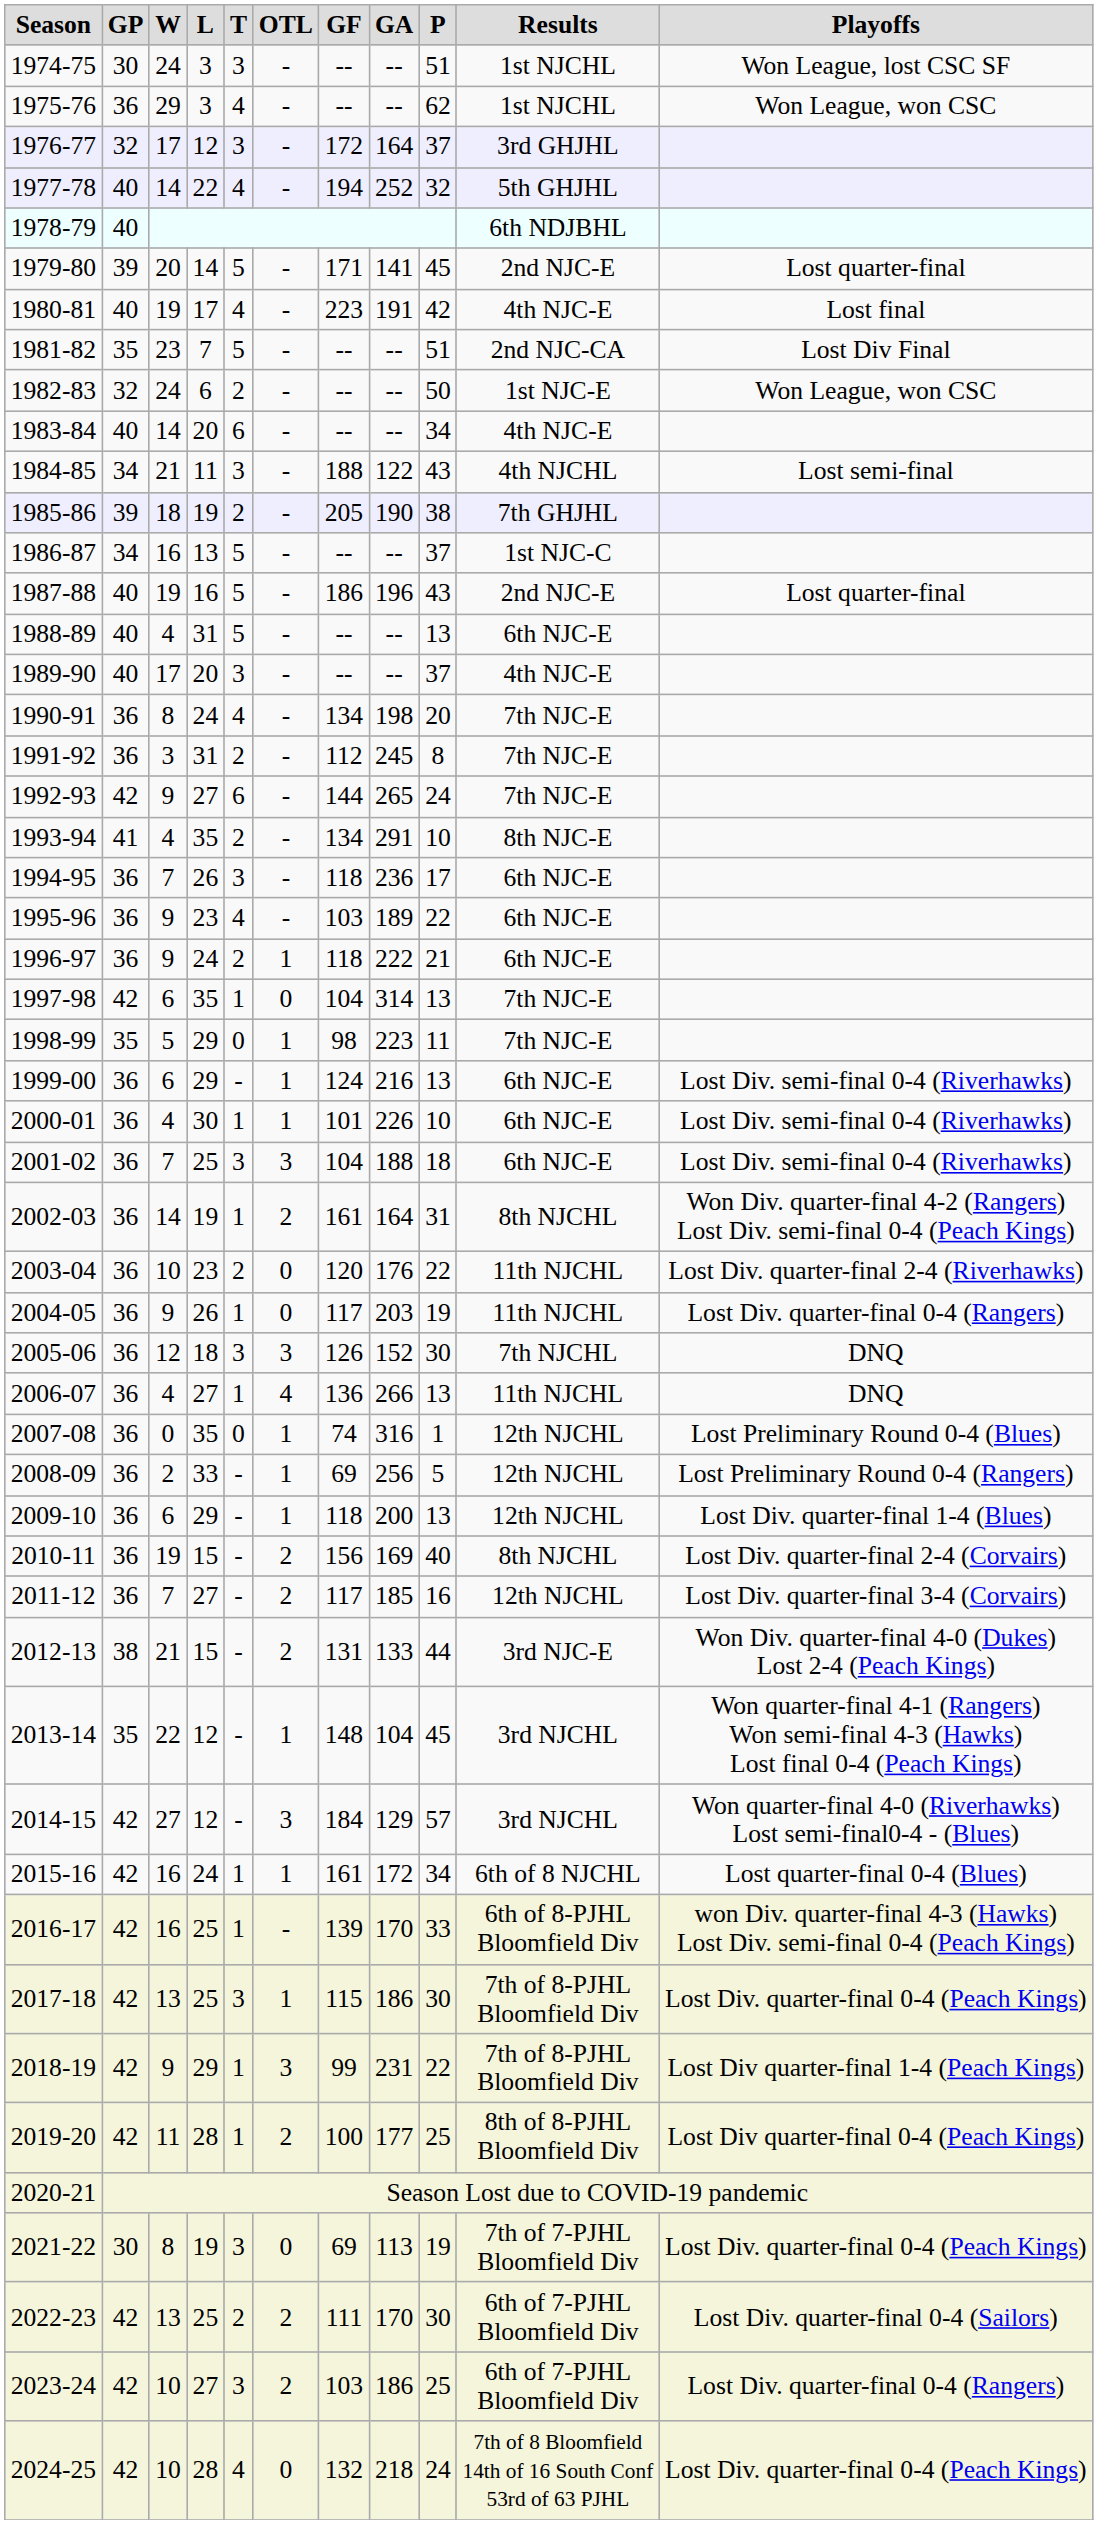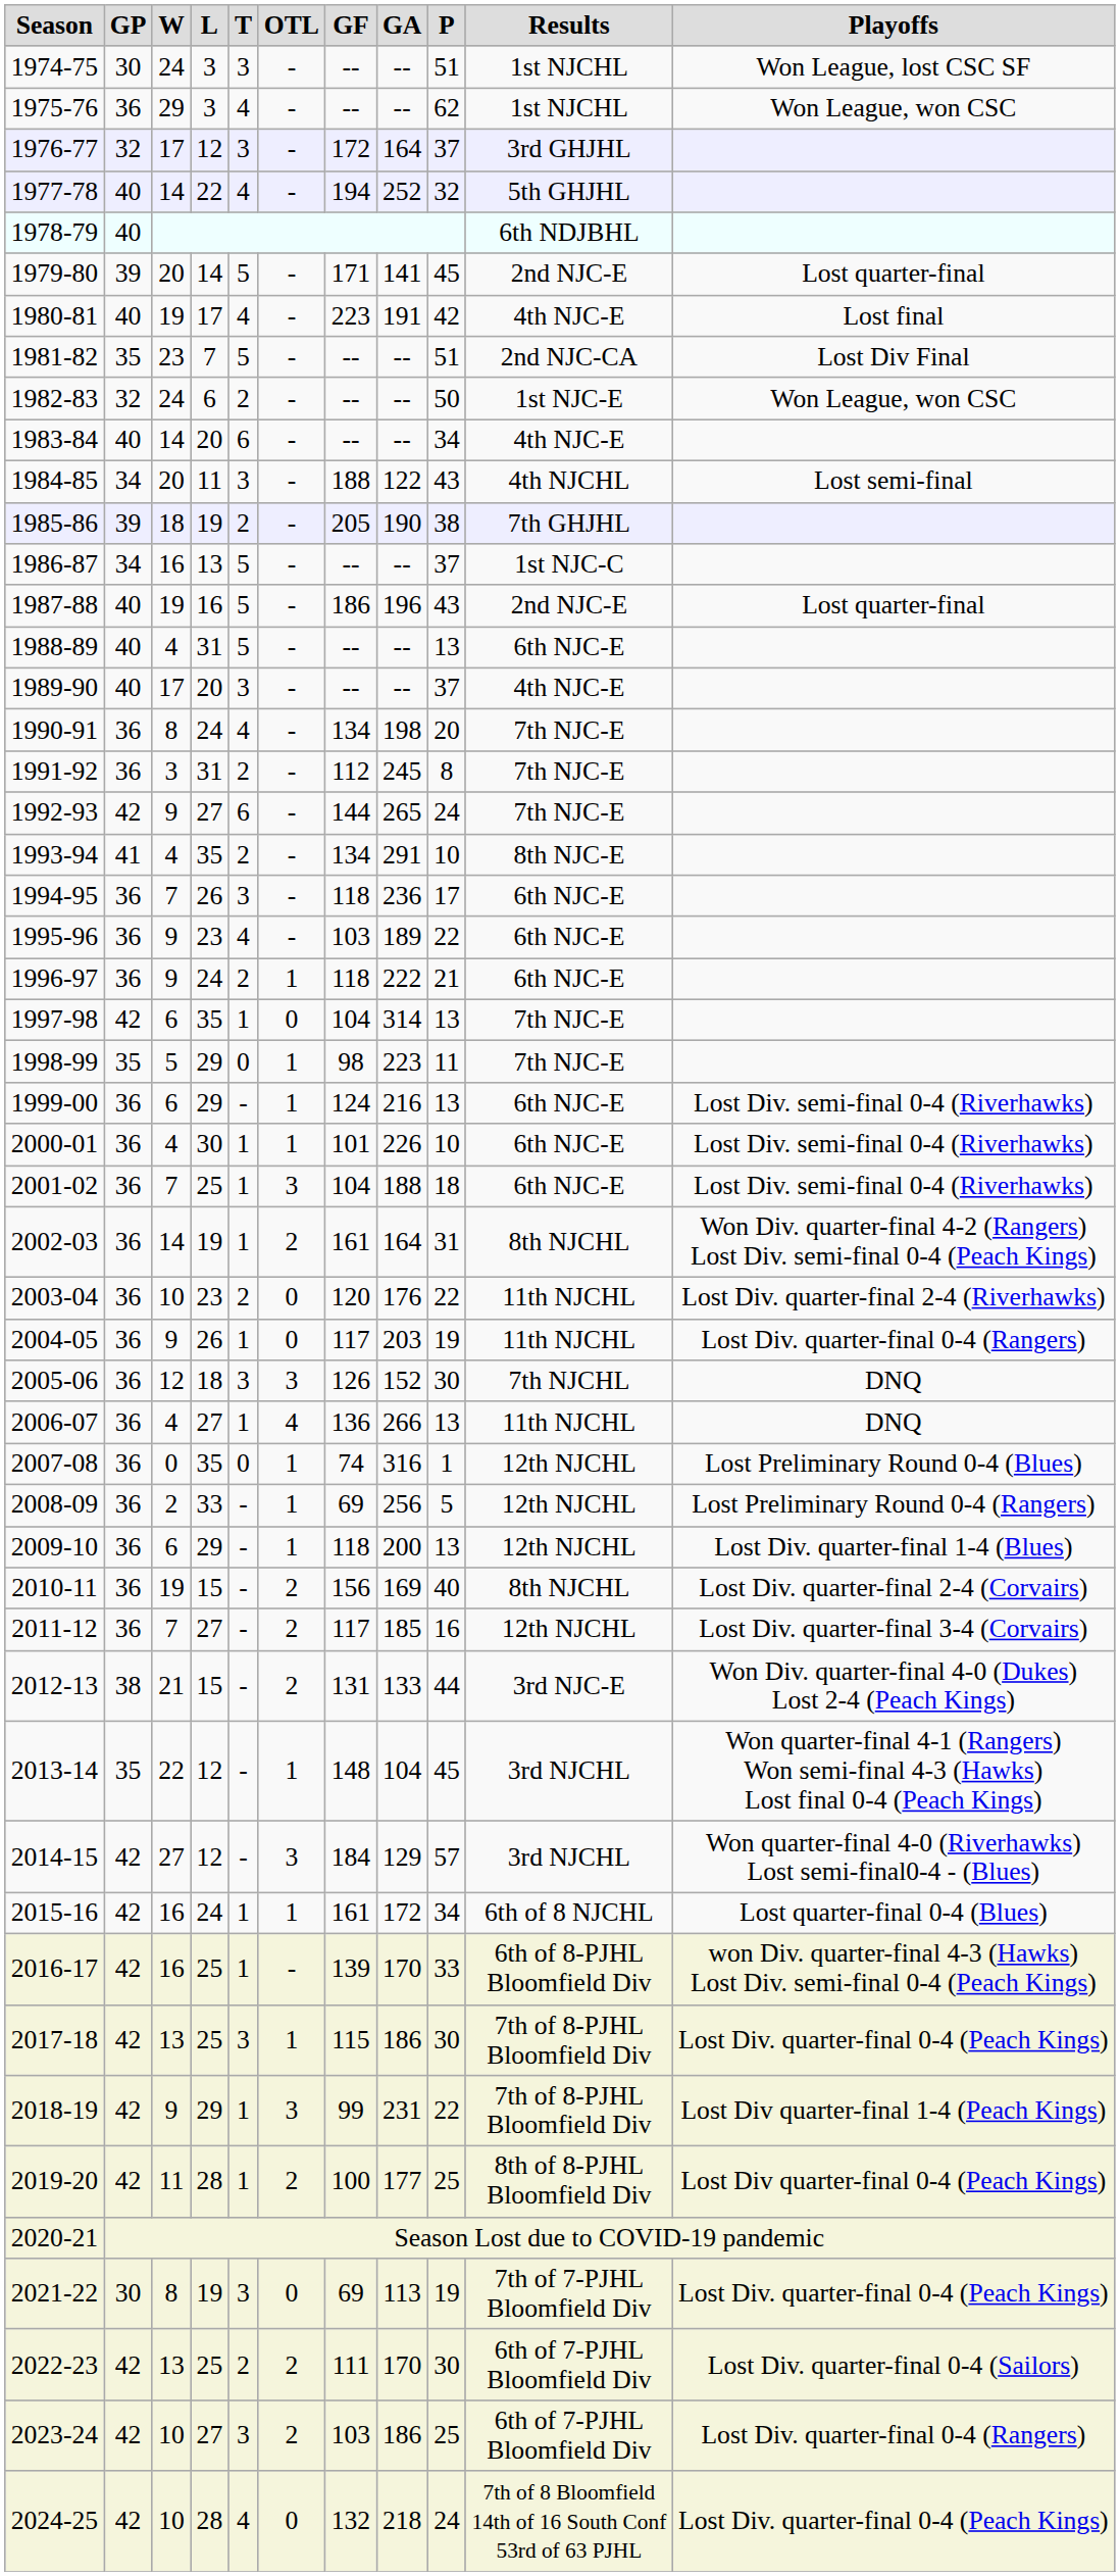1984-85 | W: 21 -> 20
2001-02 | T: 3 -> 1
